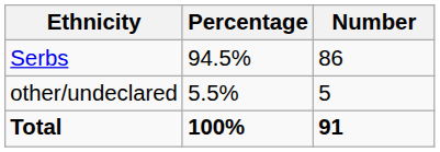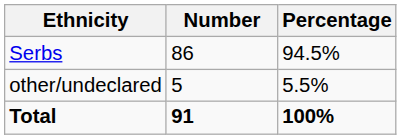columns swapped: Number <-> Percentage
